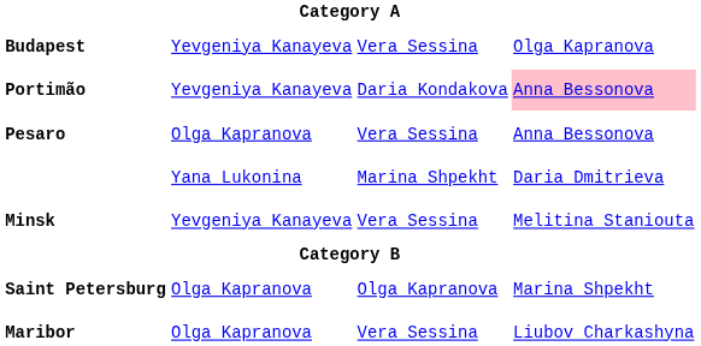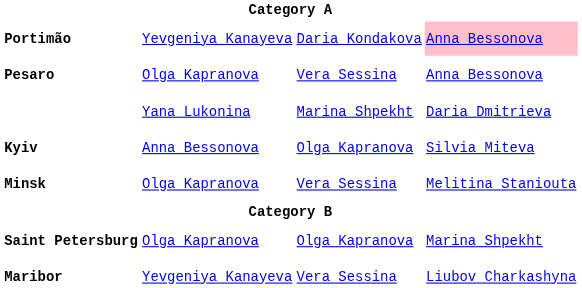- row: Budapest | Yevgeniya Kanayeva | Vera Sessina | Olga Kapranova
+ row: Kyiv | Anna Bessonova | Olga Kapranova | Silvia Miteva
Minsk | column 2: Yevgeniya Kanayeva -> Olga Kapranova
Maribor | column 2: Olga Kapranova -> Yevgeniya Kanayeva
